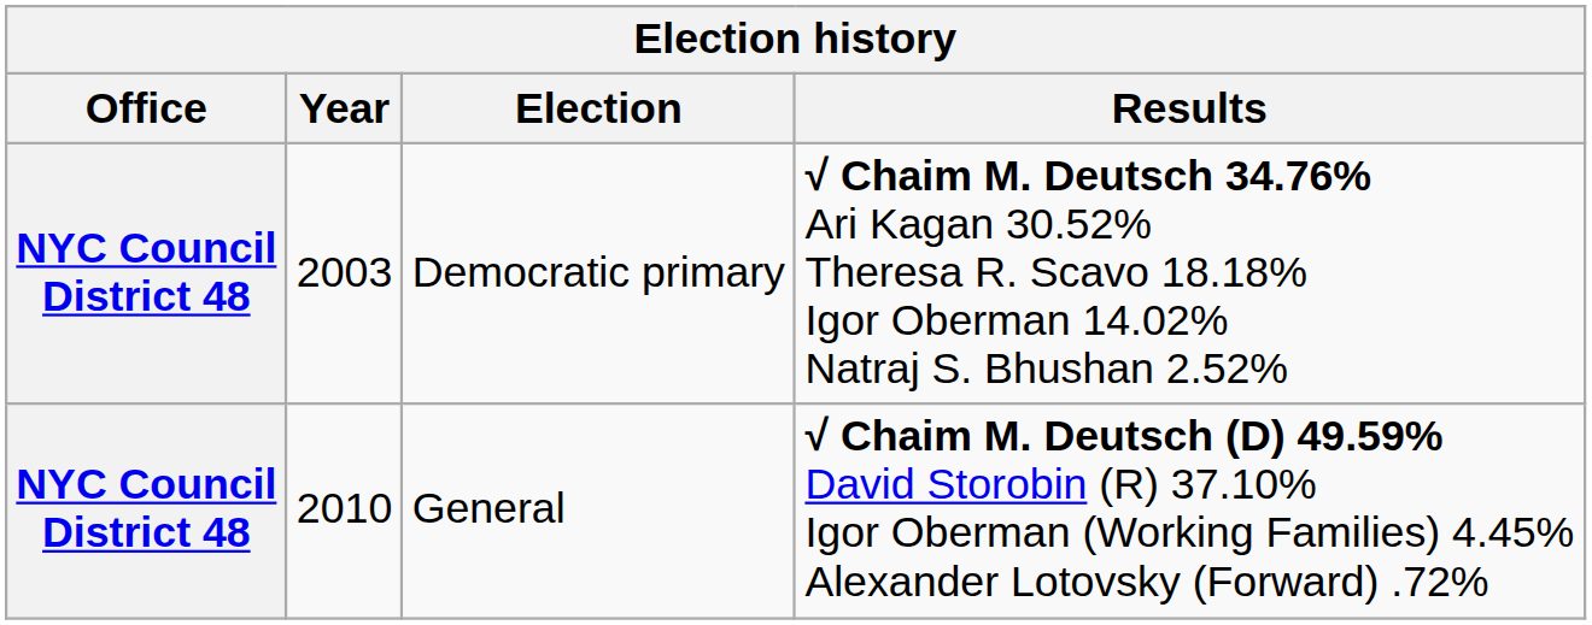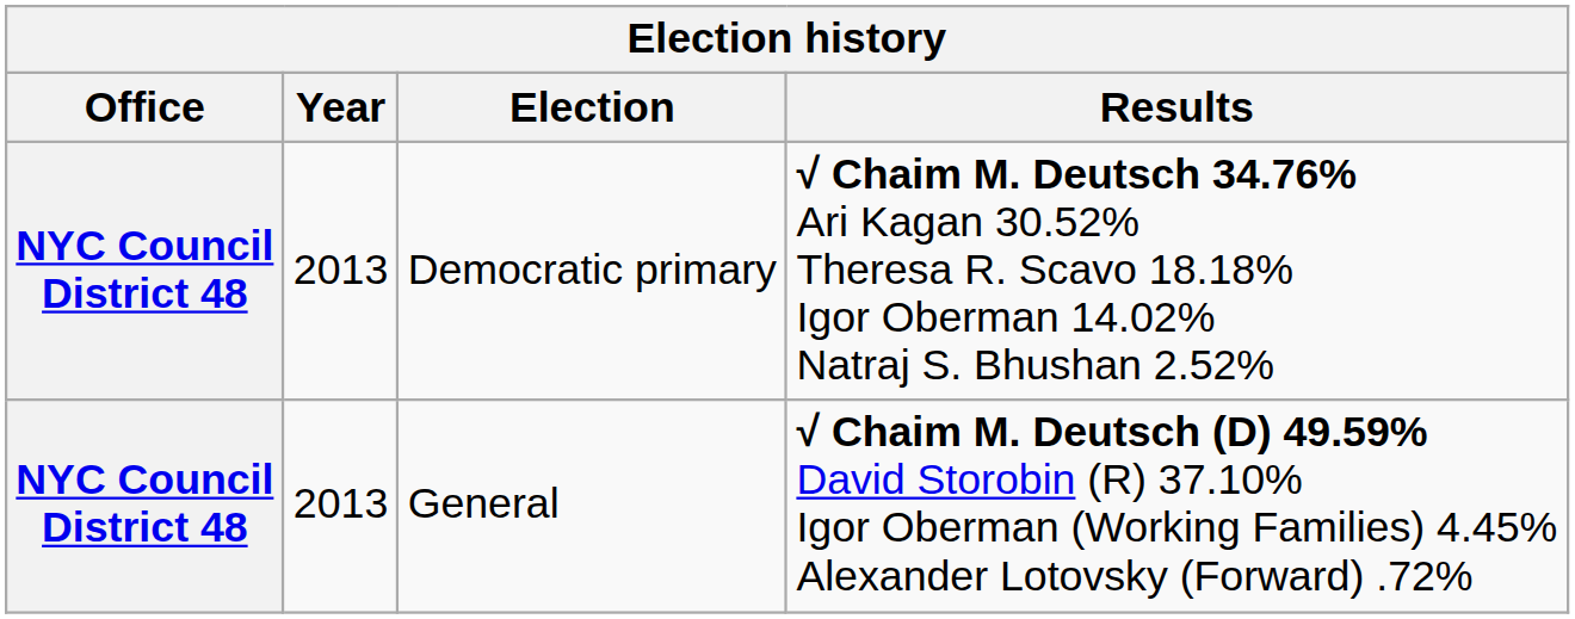Democratic primary | Year: 2003 -> 2013
General | Year: 2010 -> 2013
